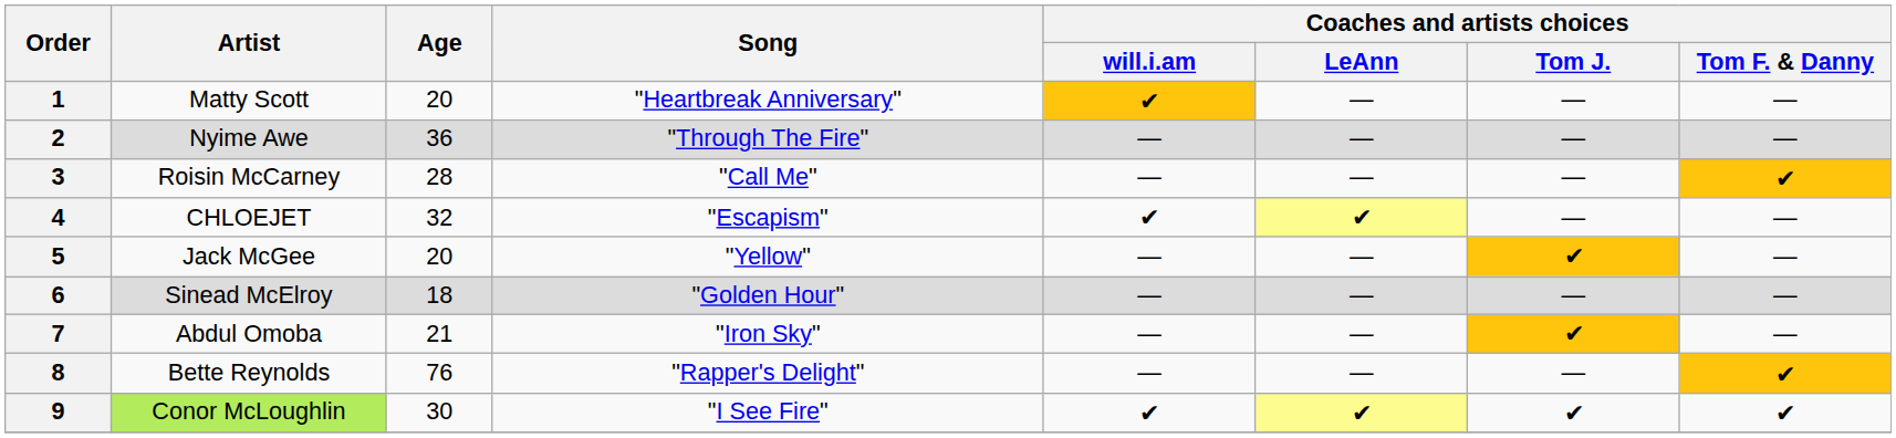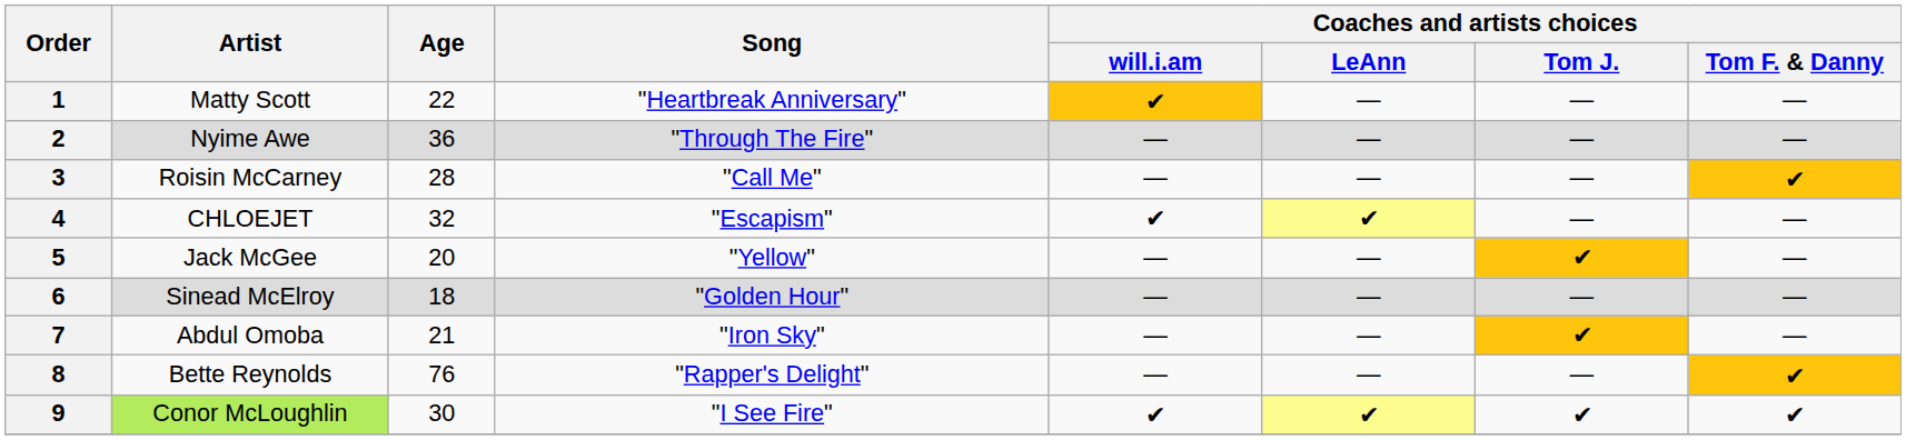1 | Age: 20 -> 22
